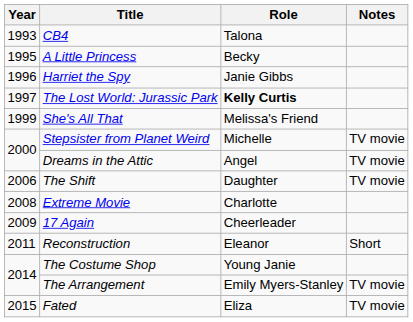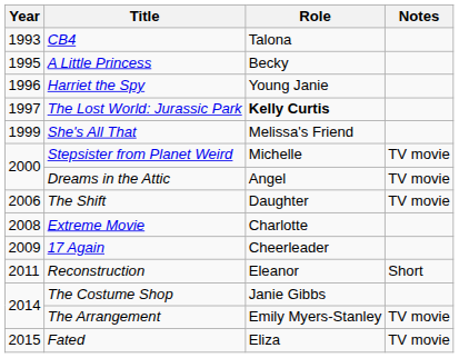Harriet the Spy | Role: Janie Gibbs -> Young Janie
The Costume Shop | Role: Young Janie -> Janie Gibbs
